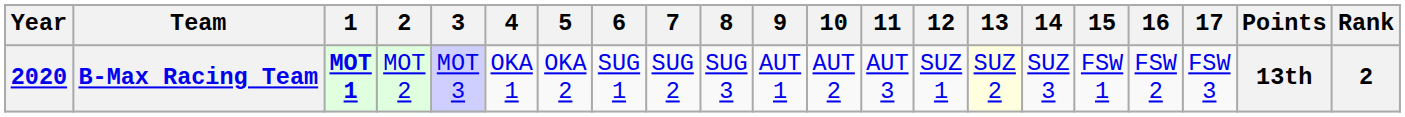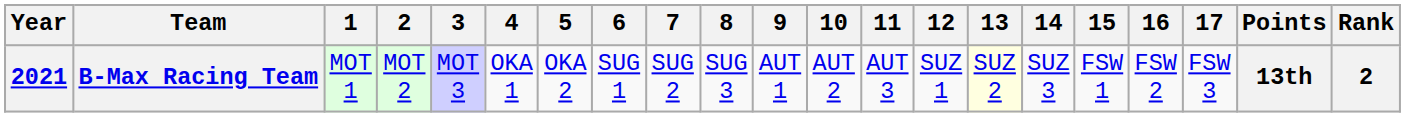B-Max Racing Team | Year: 2020 -> 2021
B-Max Racing Team | 1: bold -> normal
